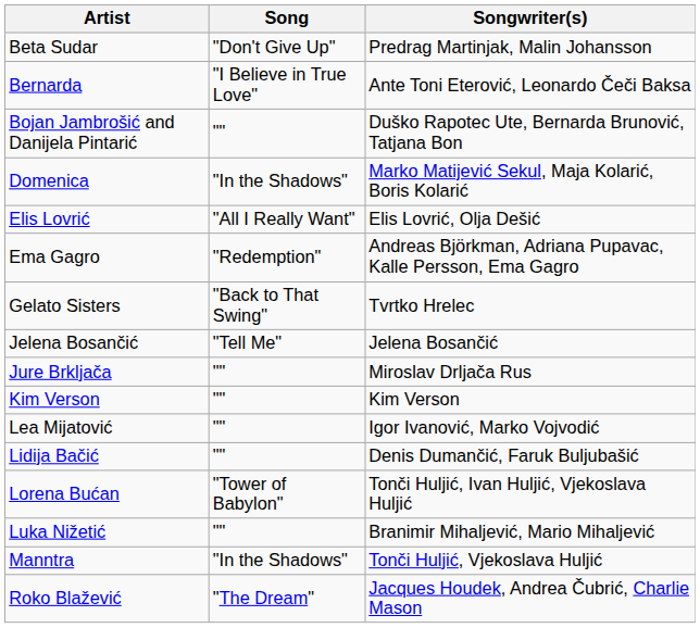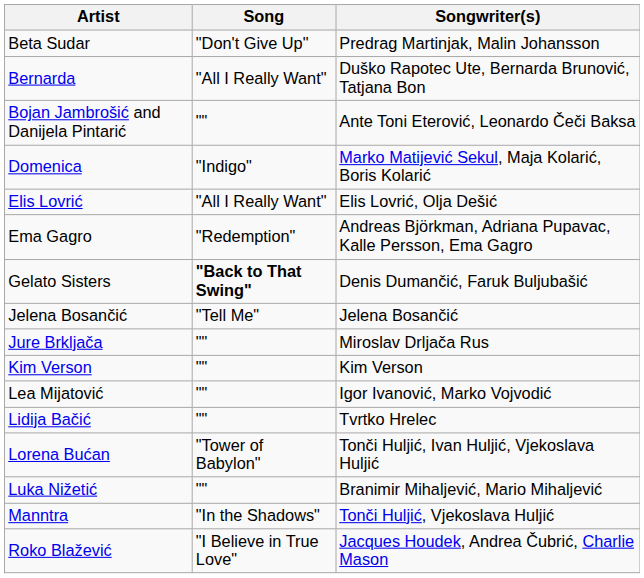Bernarda | Song: "I Believe in True Love" -> "All I Really Want"
Bernarda | Songwriter(s): Ante Toni Eterović, Leonardo Čeči Baksa -> Duško Rapotec Ute, Bernarda Brunović, Tatjana Bon
Bojan Jambrošić and Danijela Pintarić | Songwriter(s): Duško Rapotec Ute, Bernarda Brunović, Tatjana Bon -> Ante Toni Eterović, Leonardo Čeči Baksa
Domenica | Song: "In the Shadows" -> "Indigo"
Gelato Sisters | Song: normal -> bold
Gelato Sisters | Songwriter(s): Tvrtko Hrelec -> Denis Dumančić, Faruk Buljubašić
Lidija Bačić | Songwriter(s): Denis Dumančić, Faruk Buljubašić -> Tvrtko Hrelec
Roko Blažević | Song: "The Dream" -> "I Believe in True Love"
